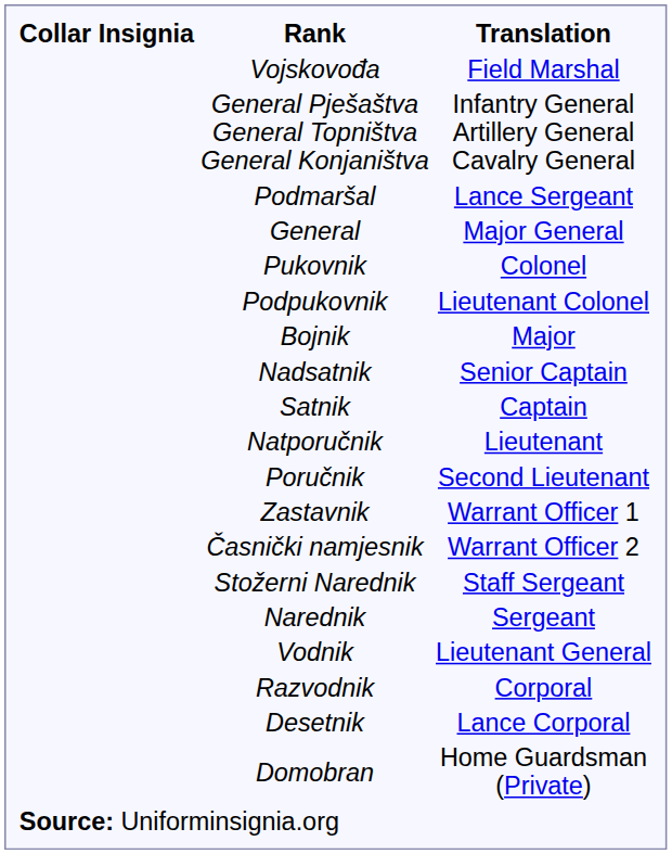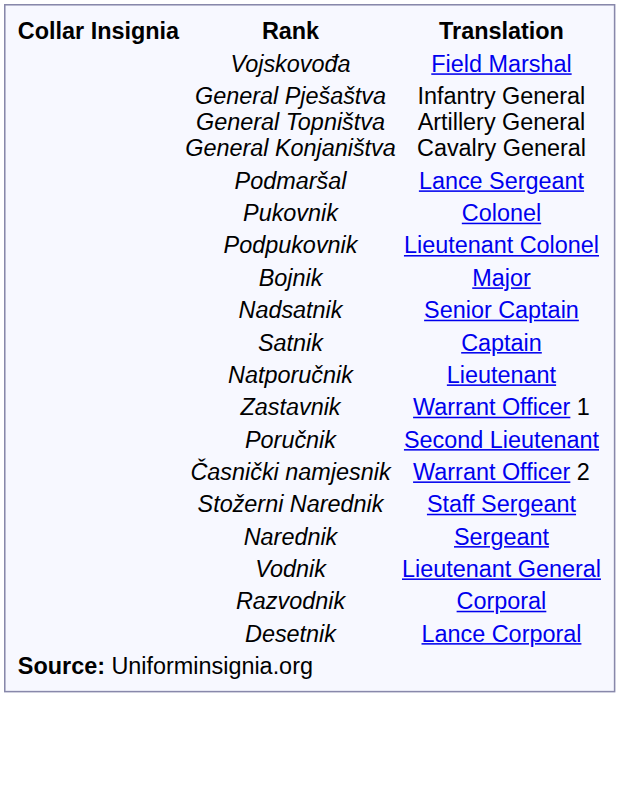- row: General | Major General
rows swapped: Poručnik <-> Zastavnik
- row: Domobran | Home Guardsman (Private)
